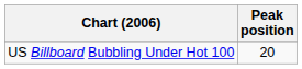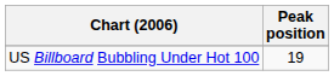US Billboard Bubbling Under Hot 100 | Peak position: 20 -> 19
